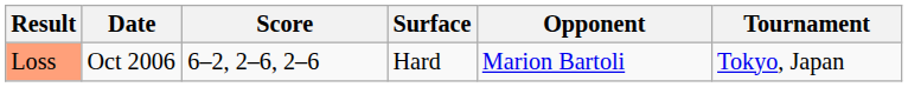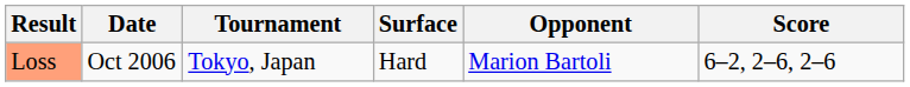columns swapped: Tournament <-> Score
